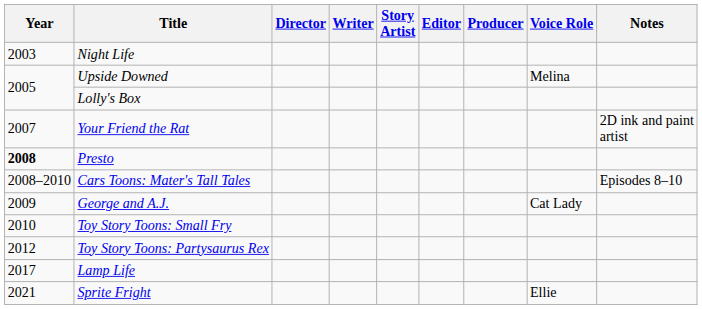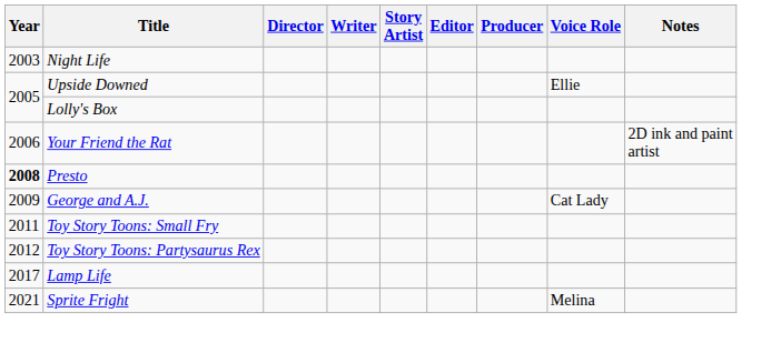Upside Downed | Voice Role: Melina -> Ellie
Your Friend the Rat | Year: 2007 -> 2006
- row: 2008–2010 | Cars Toons: Mater's Tall Tales | Episodes 8–10
Toy Story Toons: Small Fry | Year: 2010 -> 2011
Sprite Fright | Voice Role: Ellie -> Melina
